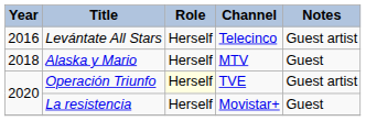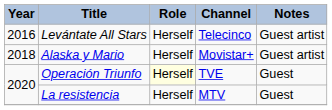Alaska y Mario | Channel: MTV -> Movistar+
Alaska y Mario | Notes: Guest -> Guest artist
Operación Triunfo | Notes: Guest artist -> Guest
La resistencia | Channel: Movistar+ -> MTV
